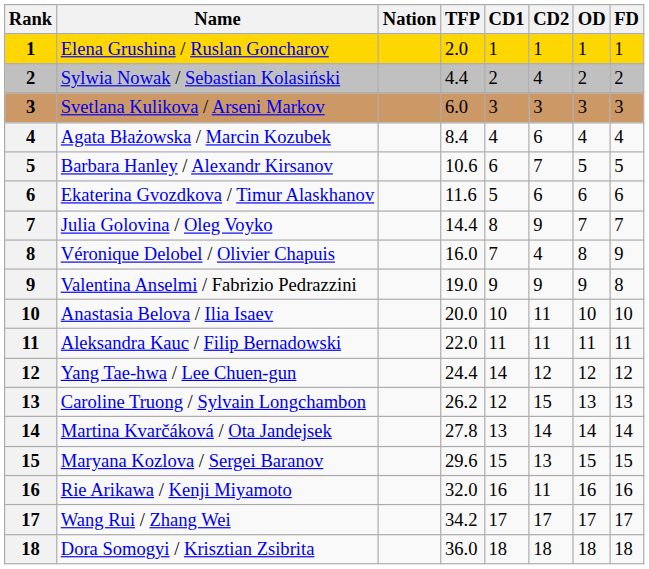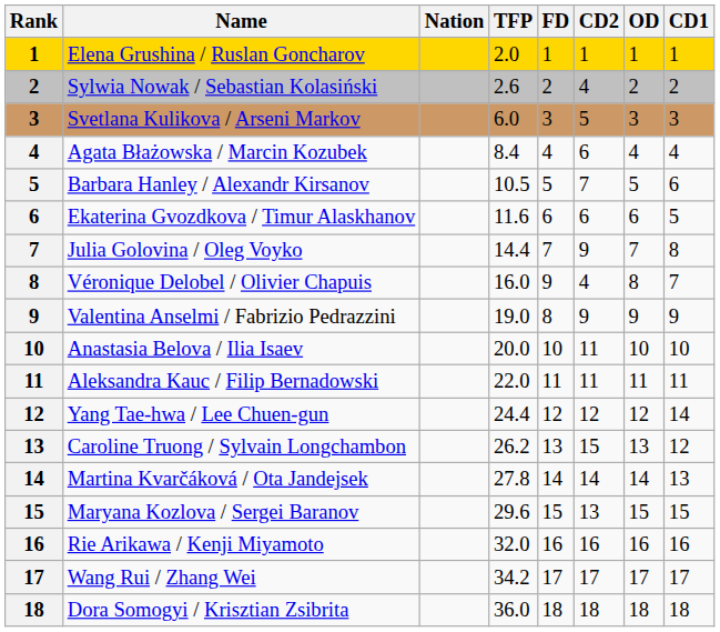columns swapped: CD1 <-> FD
Sylwia Nowak / Sebastian Kolasiński | TFP: 4.4 -> 2.6
Svetlana Kulikova / Arseni Markov | CD2: 3 -> 5
Barbara Hanley / Alexandr Kirsanov | TFP: 10.6 -> 10.5
Rie Arikawa / Kenji Miyamoto | CD2: 11 -> 16
